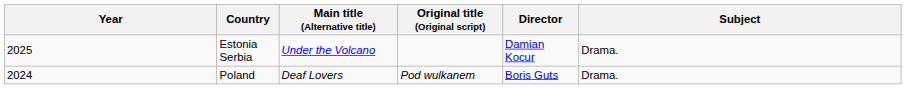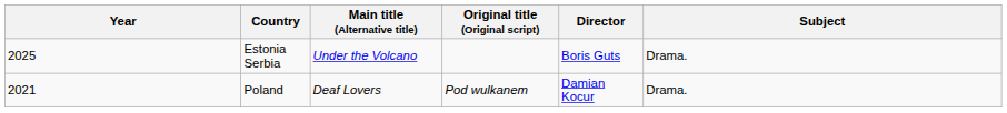Estonia Serbia | Director: Damian Kocur -> Boris Guts
Poland | Year: 2024 -> 2021
Poland | Director: Boris Guts -> Damian Kocur
